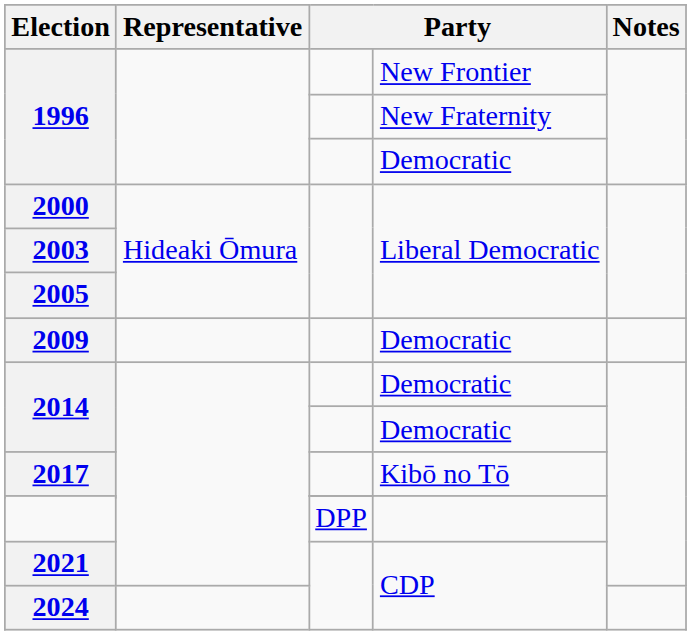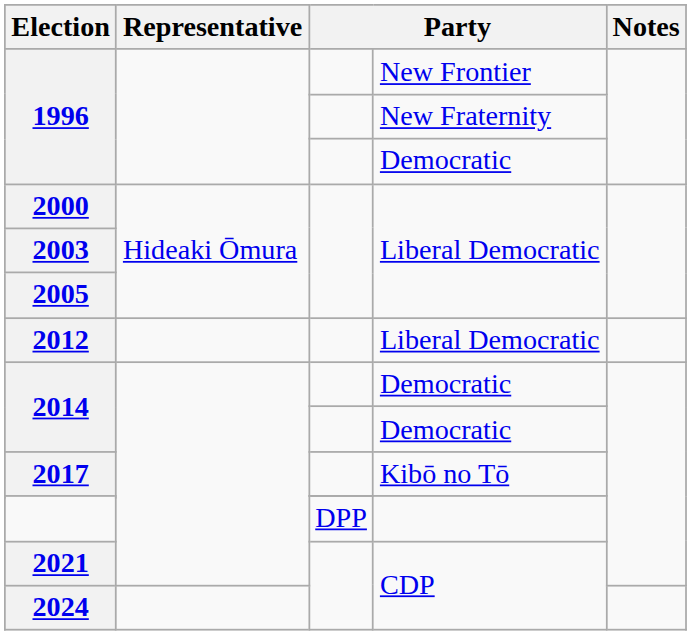- row: 2009 | Democratic
+ row: 2012 | Liberal Democratic
